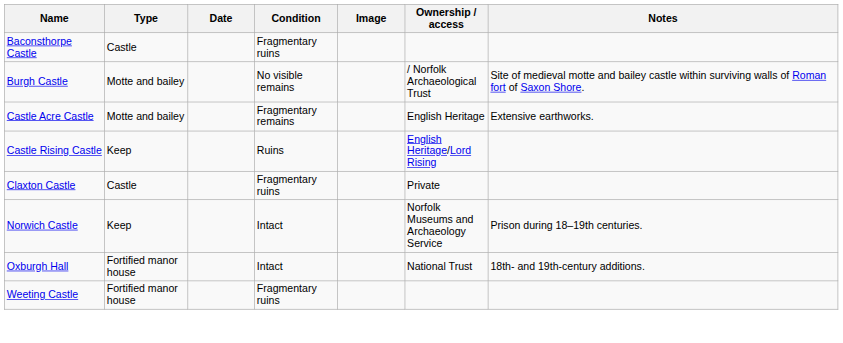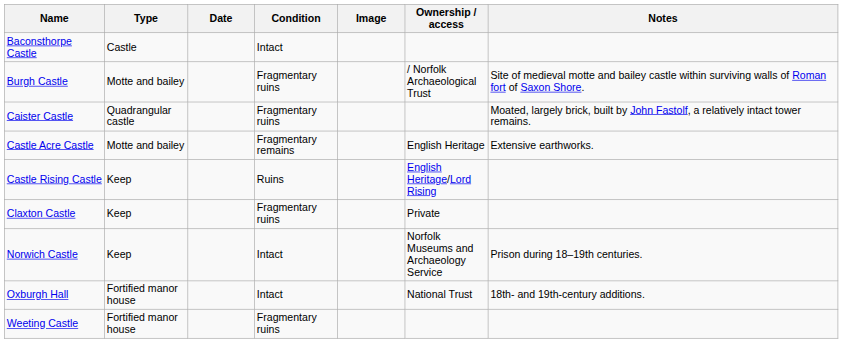Baconsthorpe Castle | Condition: Fragmentary ruins -> Intact
Burgh Castle | Condition: No visible remains -> Fragmentary ruins
+ row: Caister Castle | Quadrangular castle | Fragmentary ruins | Moated, largely brick, built by John Fastolf, a relatively intact tower remains.
Claxton Castle | Type: Castle -> Keep
